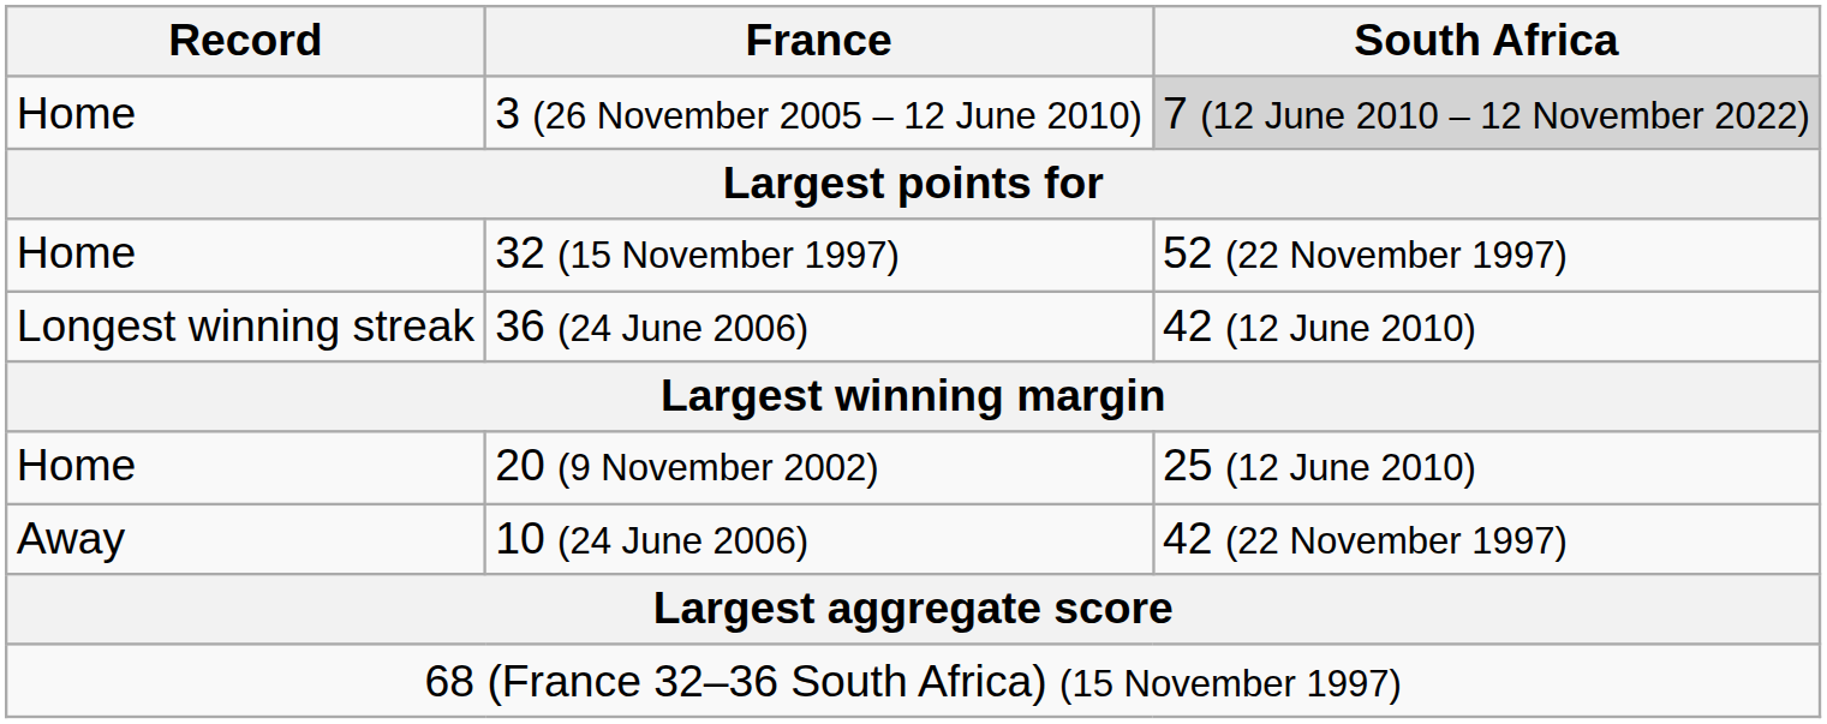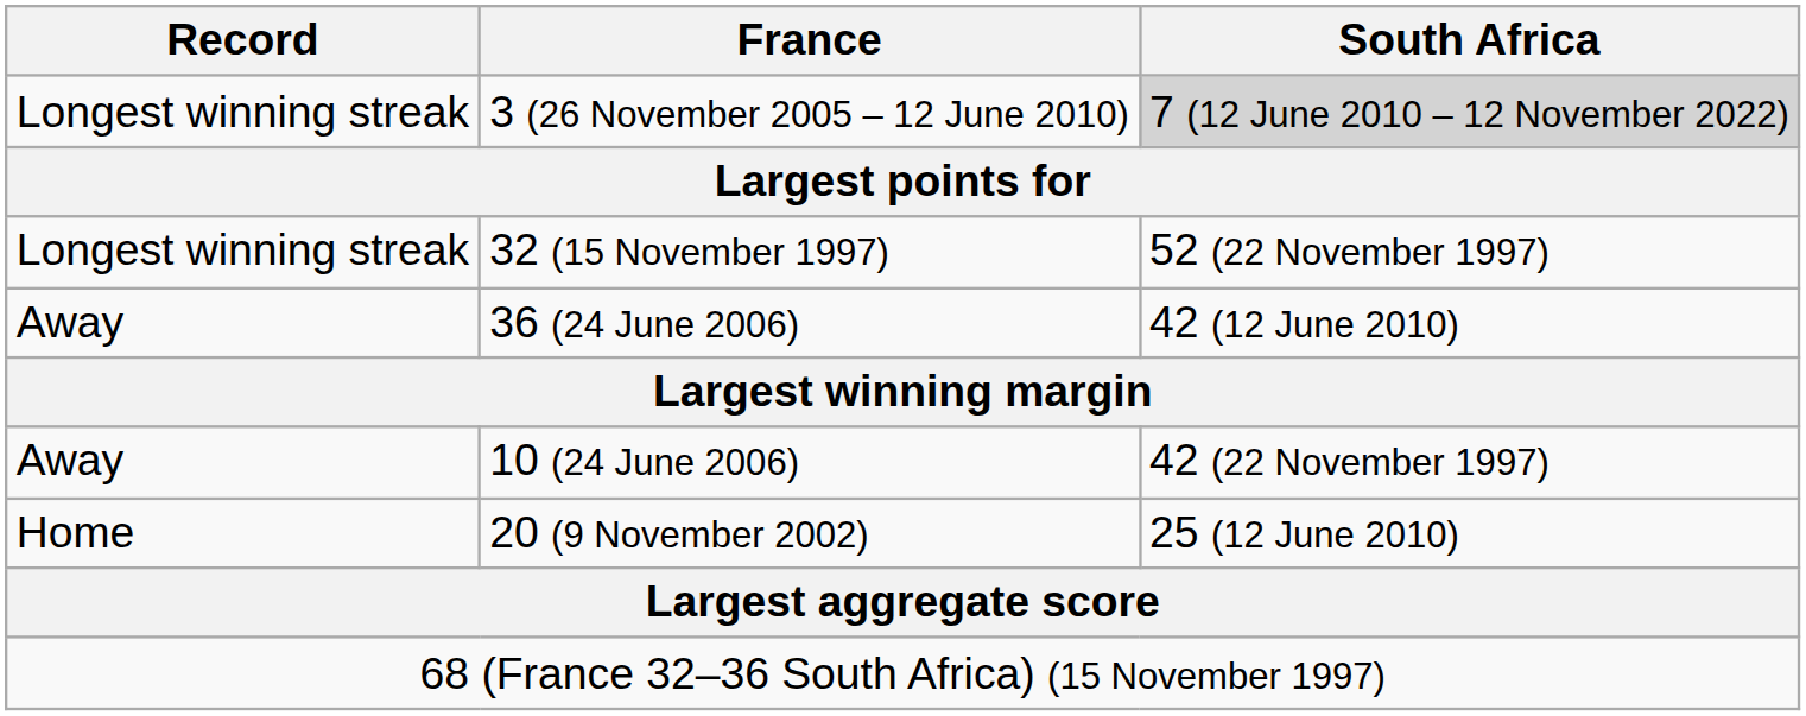3 (26 November 2005 – 12 June 2010) | Record: Home -> Longest winning streak
32 (15 November 1997) | Record: Home -> Longest winning streak
36 (24 June 2006) | Record: Longest winning streak -> Away
rows swapped: 20 (9 November 2002) <-> 10 (24 June 2006)
